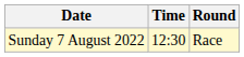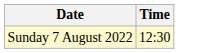- column: Round | Race
